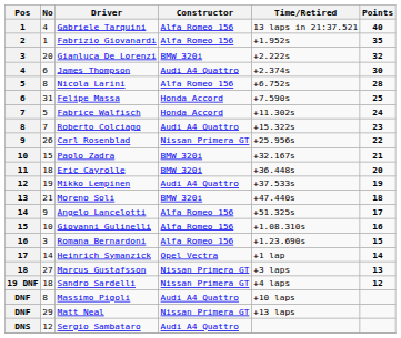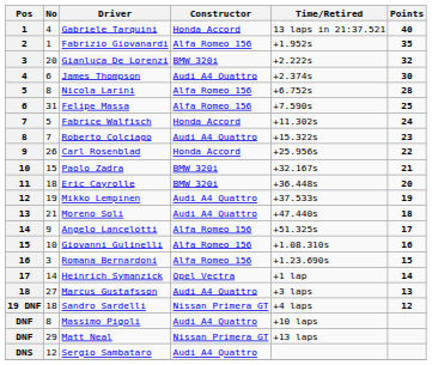Gabriele Tarquini | Constructor: Alfa Romeo 156 -> Honda Accord
Felipe Massa | Constructor: Honda Accord -> Alfa Romeo 156
Carl Rosenblad | Constructor: Nissan Primera GT -> Honda Accord
Moreno Soli | Constructor: BMW 320i -> Audi A4 Quattro
Marcus Gustafsson | Constructor: Nissan Primera GT -> Audi A4 Quattro
